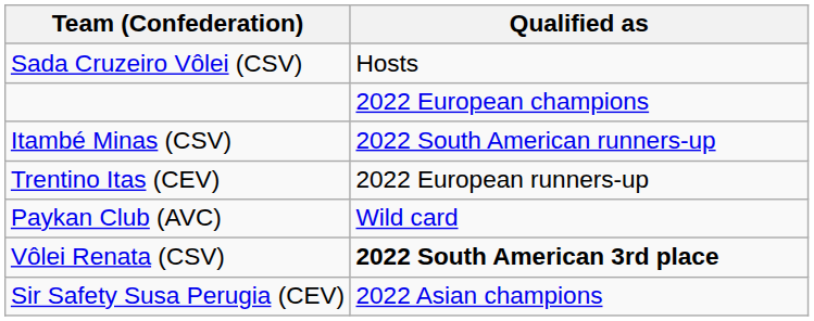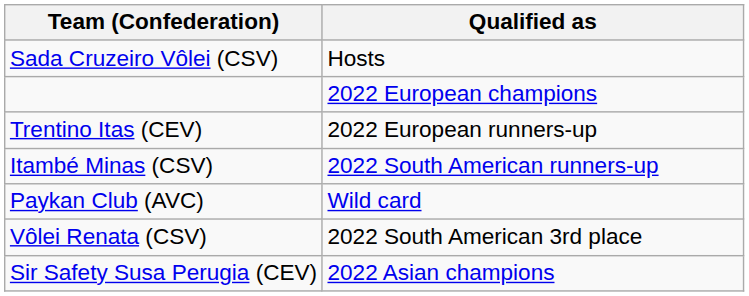rows swapped: Trentino Itas (CEV) <-> Itambé Minas (CSV)
Vôlei Renata (CSV) | Qualified as: bold -> normal
